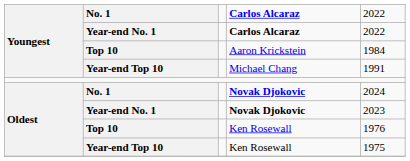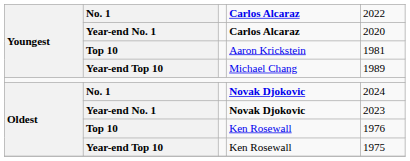Year-end No. 1 / Carlos Alcaraz | column 5: 2022 -> 2020
Aaron Krickstein | column 5: 1984 -> 1981
Michael Chang | column 5: 1991 -> 1989
